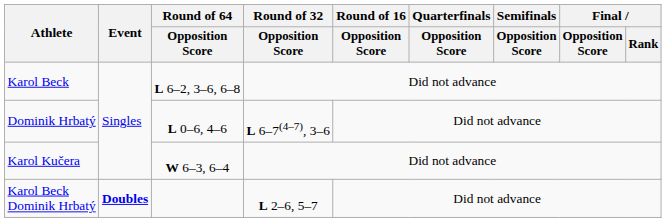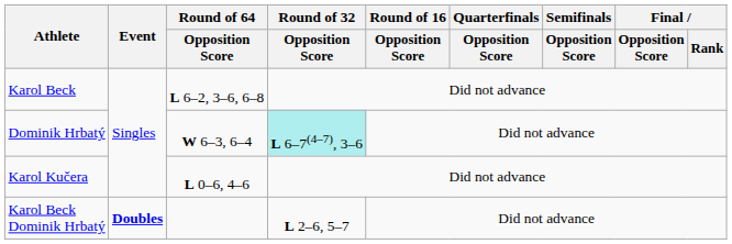Dominik Hrbatý | Round of 64 / Opposition Score: L 0–6, 4–6 -> W 6–3, 6–4
Dominik Hrbatý | Round of 32 / Opposition Score: no background -> paleturquoise background
Karol Kučera | Round of 64 / Opposition Score: W 6–3, 6–4 -> L 0–6, 4–6
